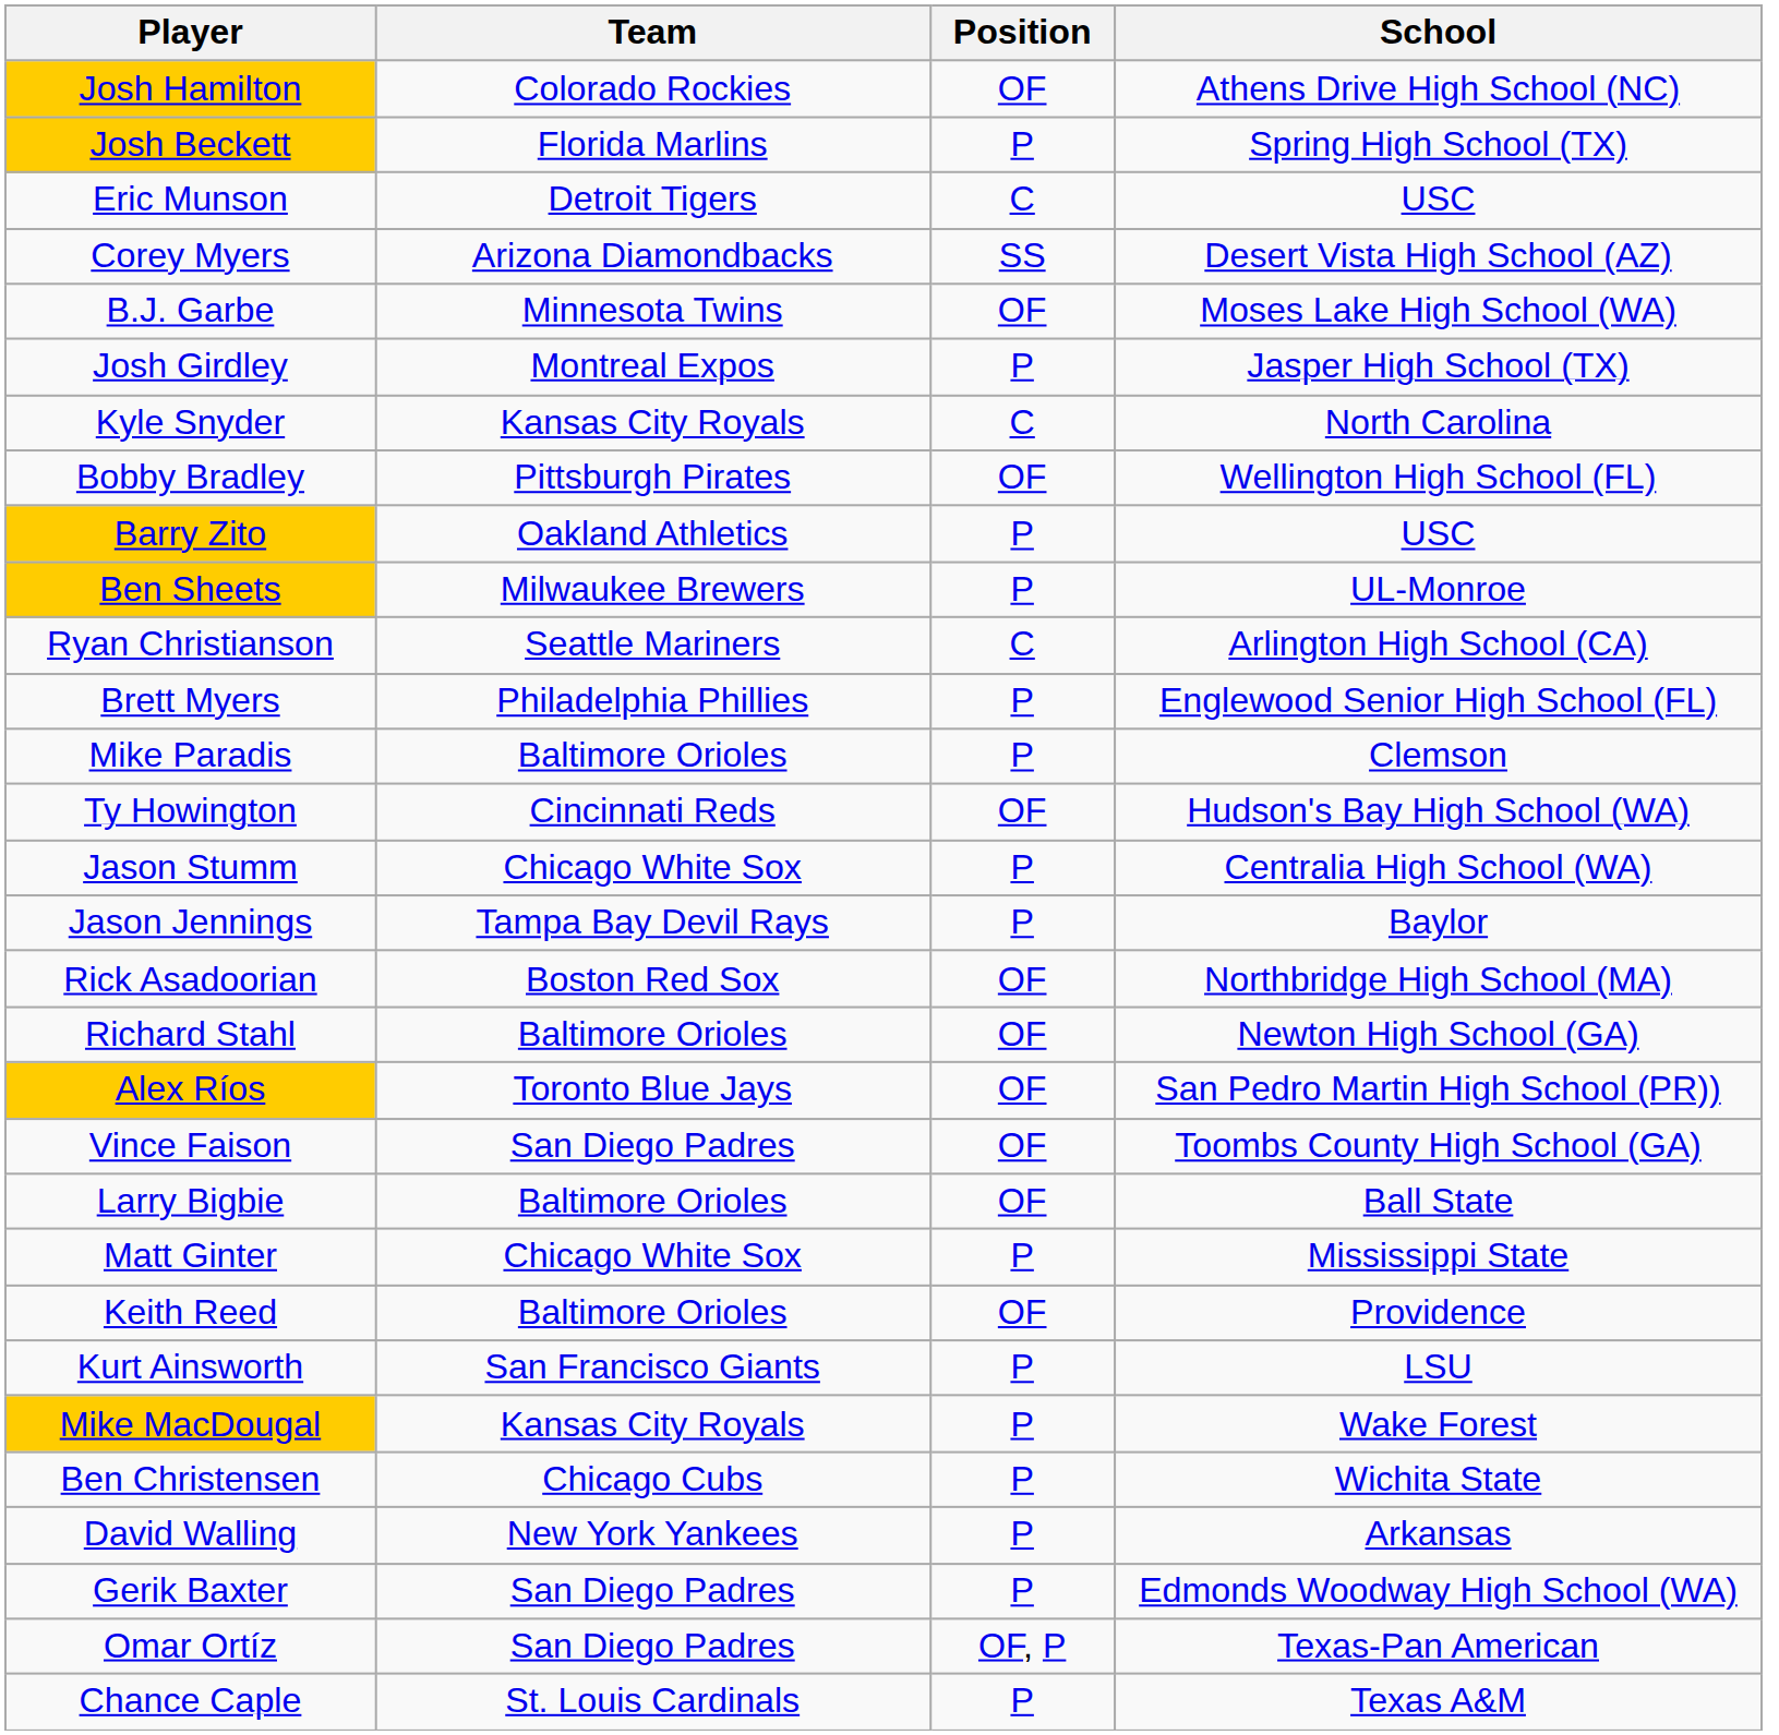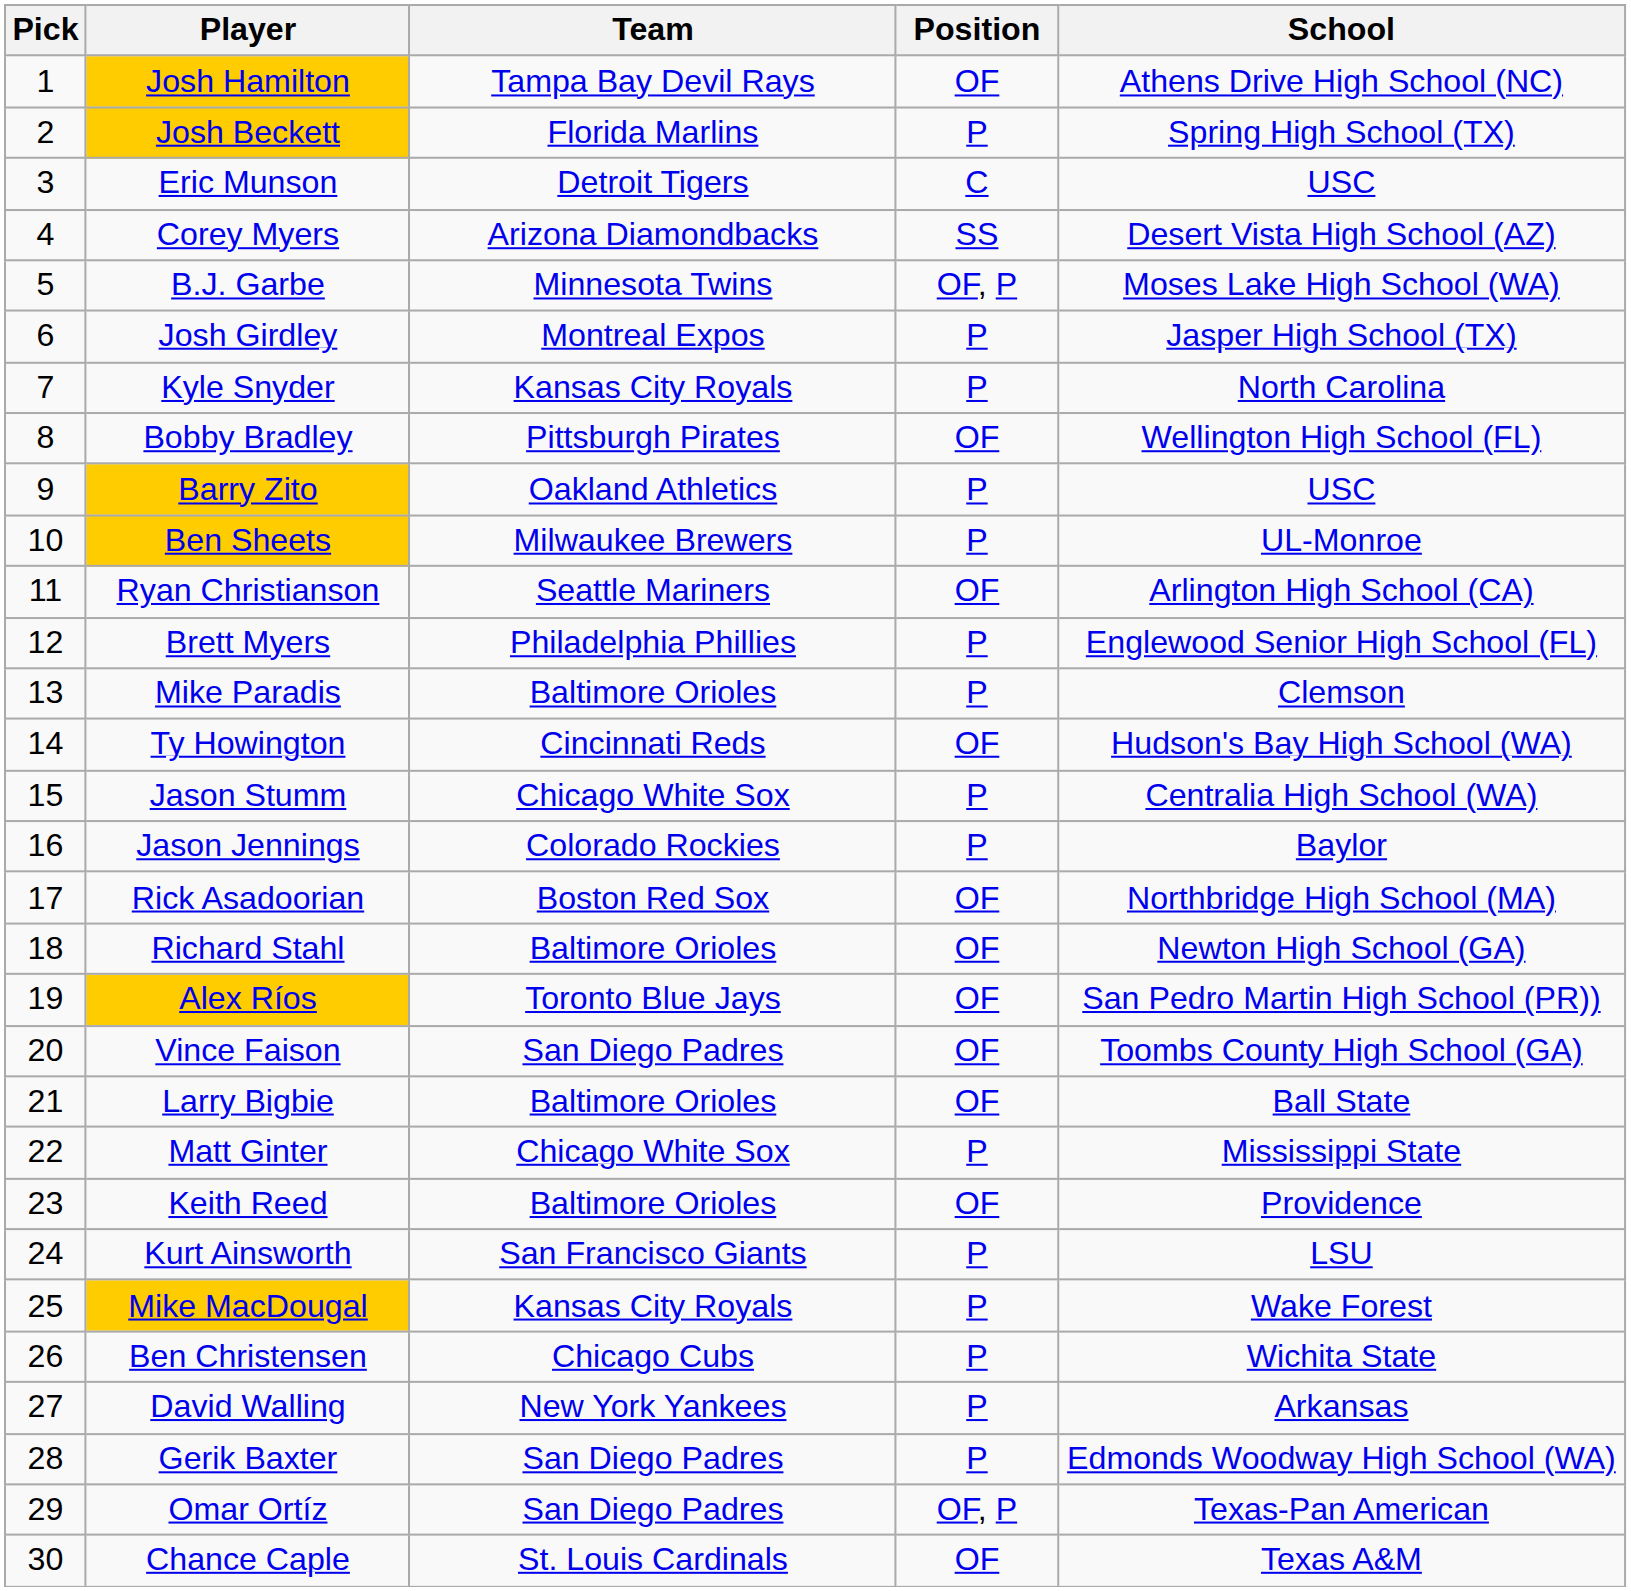+ column: Pick | 1 | 2 | 3 | 4 | 5 | 6 | 7 | 8 | 9 | 10 | 11 | 12 | 13 | 14 | 15 | 16 | 17 | 18 | 19 | 20 | 21 | 22 | 23 | 24 | 25 | 26 | 27 | 28 | 29 | 30
Josh Hamilton | Team: Colorado Rockies -> Tampa Bay Devil Rays
B.J. Garbe | Position: OF -> OF, P
Kyle Snyder | Position: C -> P
Ryan Christianson | Position: C -> OF
Jason Jennings | Team: Tampa Bay Devil Rays -> Colorado Rockies
Chance Caple | Position: P -> OF
